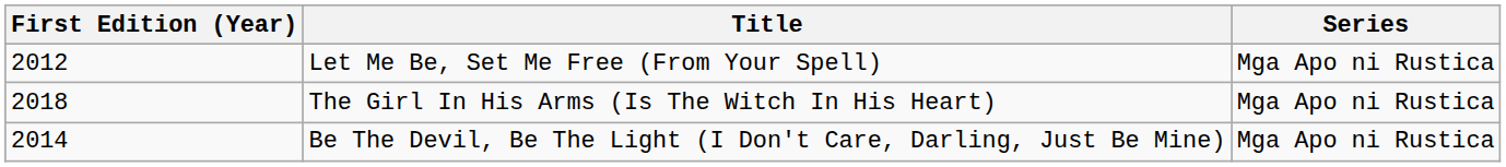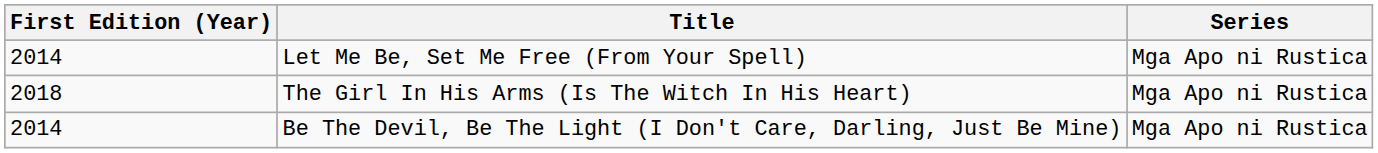Let Me Be, Set Me Free (From Your Spell) | First Edition (Year): 2012 -> 2014
